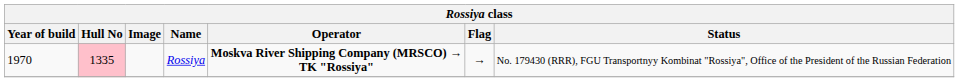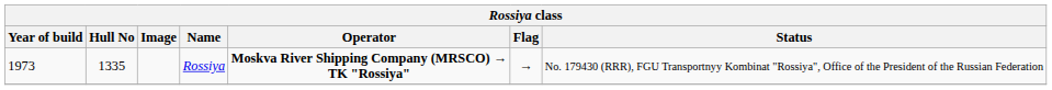Rossiya | Year of build: 1970 -> 1973
Rossiya | Hull No: pink background -> no background
